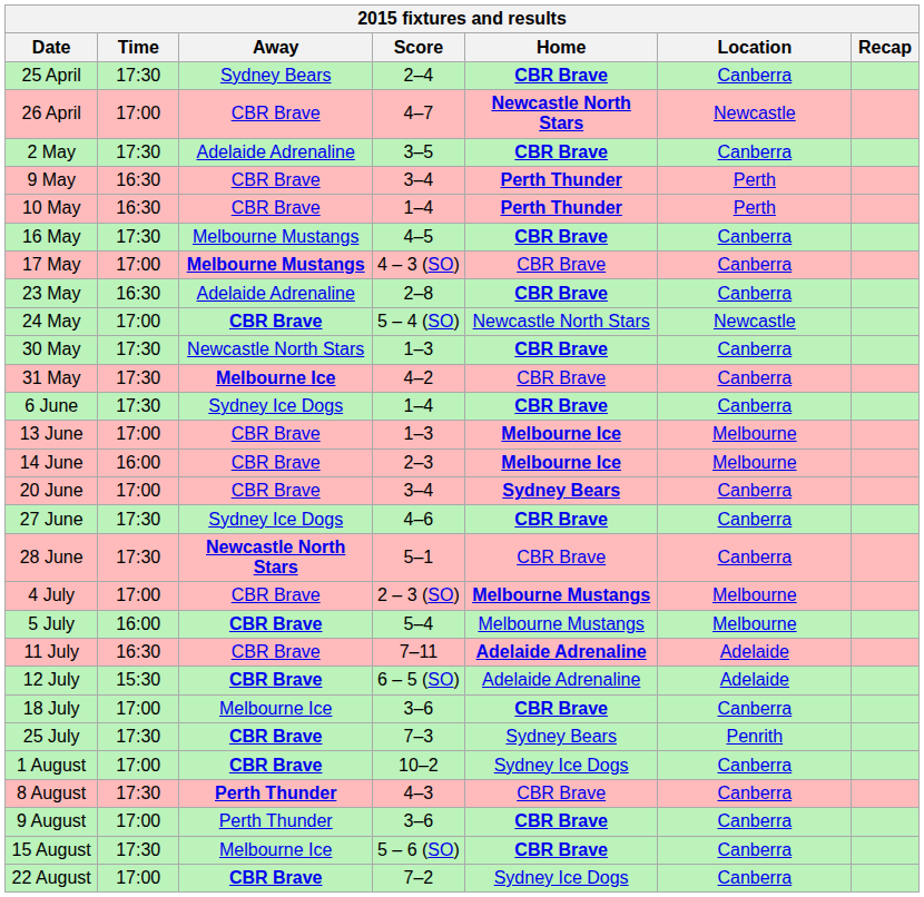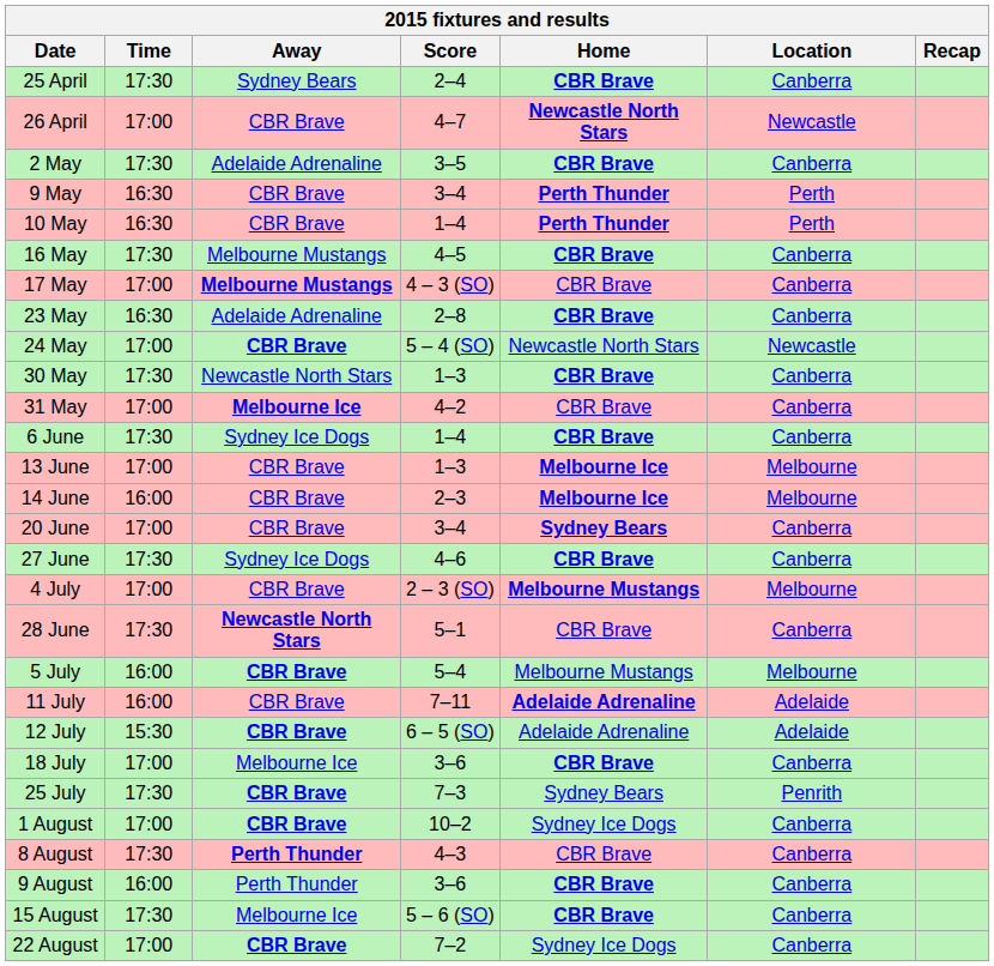31 May | Time: 17:30 -> 17:00
rows swapped: 28 June <-> 4 July
11 July | Time: 16:30 -> 16:00
9 August | Time: 17:00 -> 16:00
